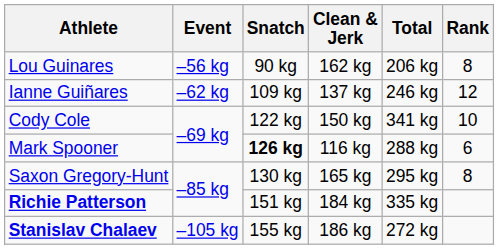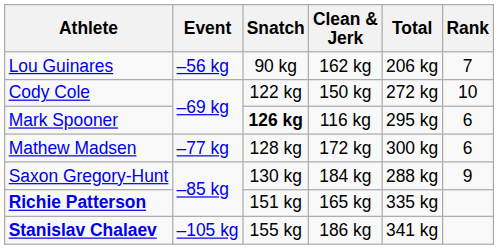Lou Guinares | Rank: 8 -> 7
- row: Ianne Guiñares | –62 kg | 109 kg | 137 kg | 246 kg | 12
Cody Cole | Total: 341 kg -> 272 kg
Mark Spooner | Total: 288 kg -> 295 kg
+ row: Mathew Madsen | –77 kg | 128 kg | 172 kg | 300 kg | 6
Saxon Gregory-Hunt | Clean & Jerk: 165 kg -> 184 kg
Saxon Gregory-Hunt | Total: 295 kg -> 288 kg
Saxon Gregory-Hunt | Rank: 8 -> 9
Richie Patterson | Clean & Jerk: 184 kg -> 165 kg
Stanislav Chalaev | Total: 272 kg -> 341 kg
